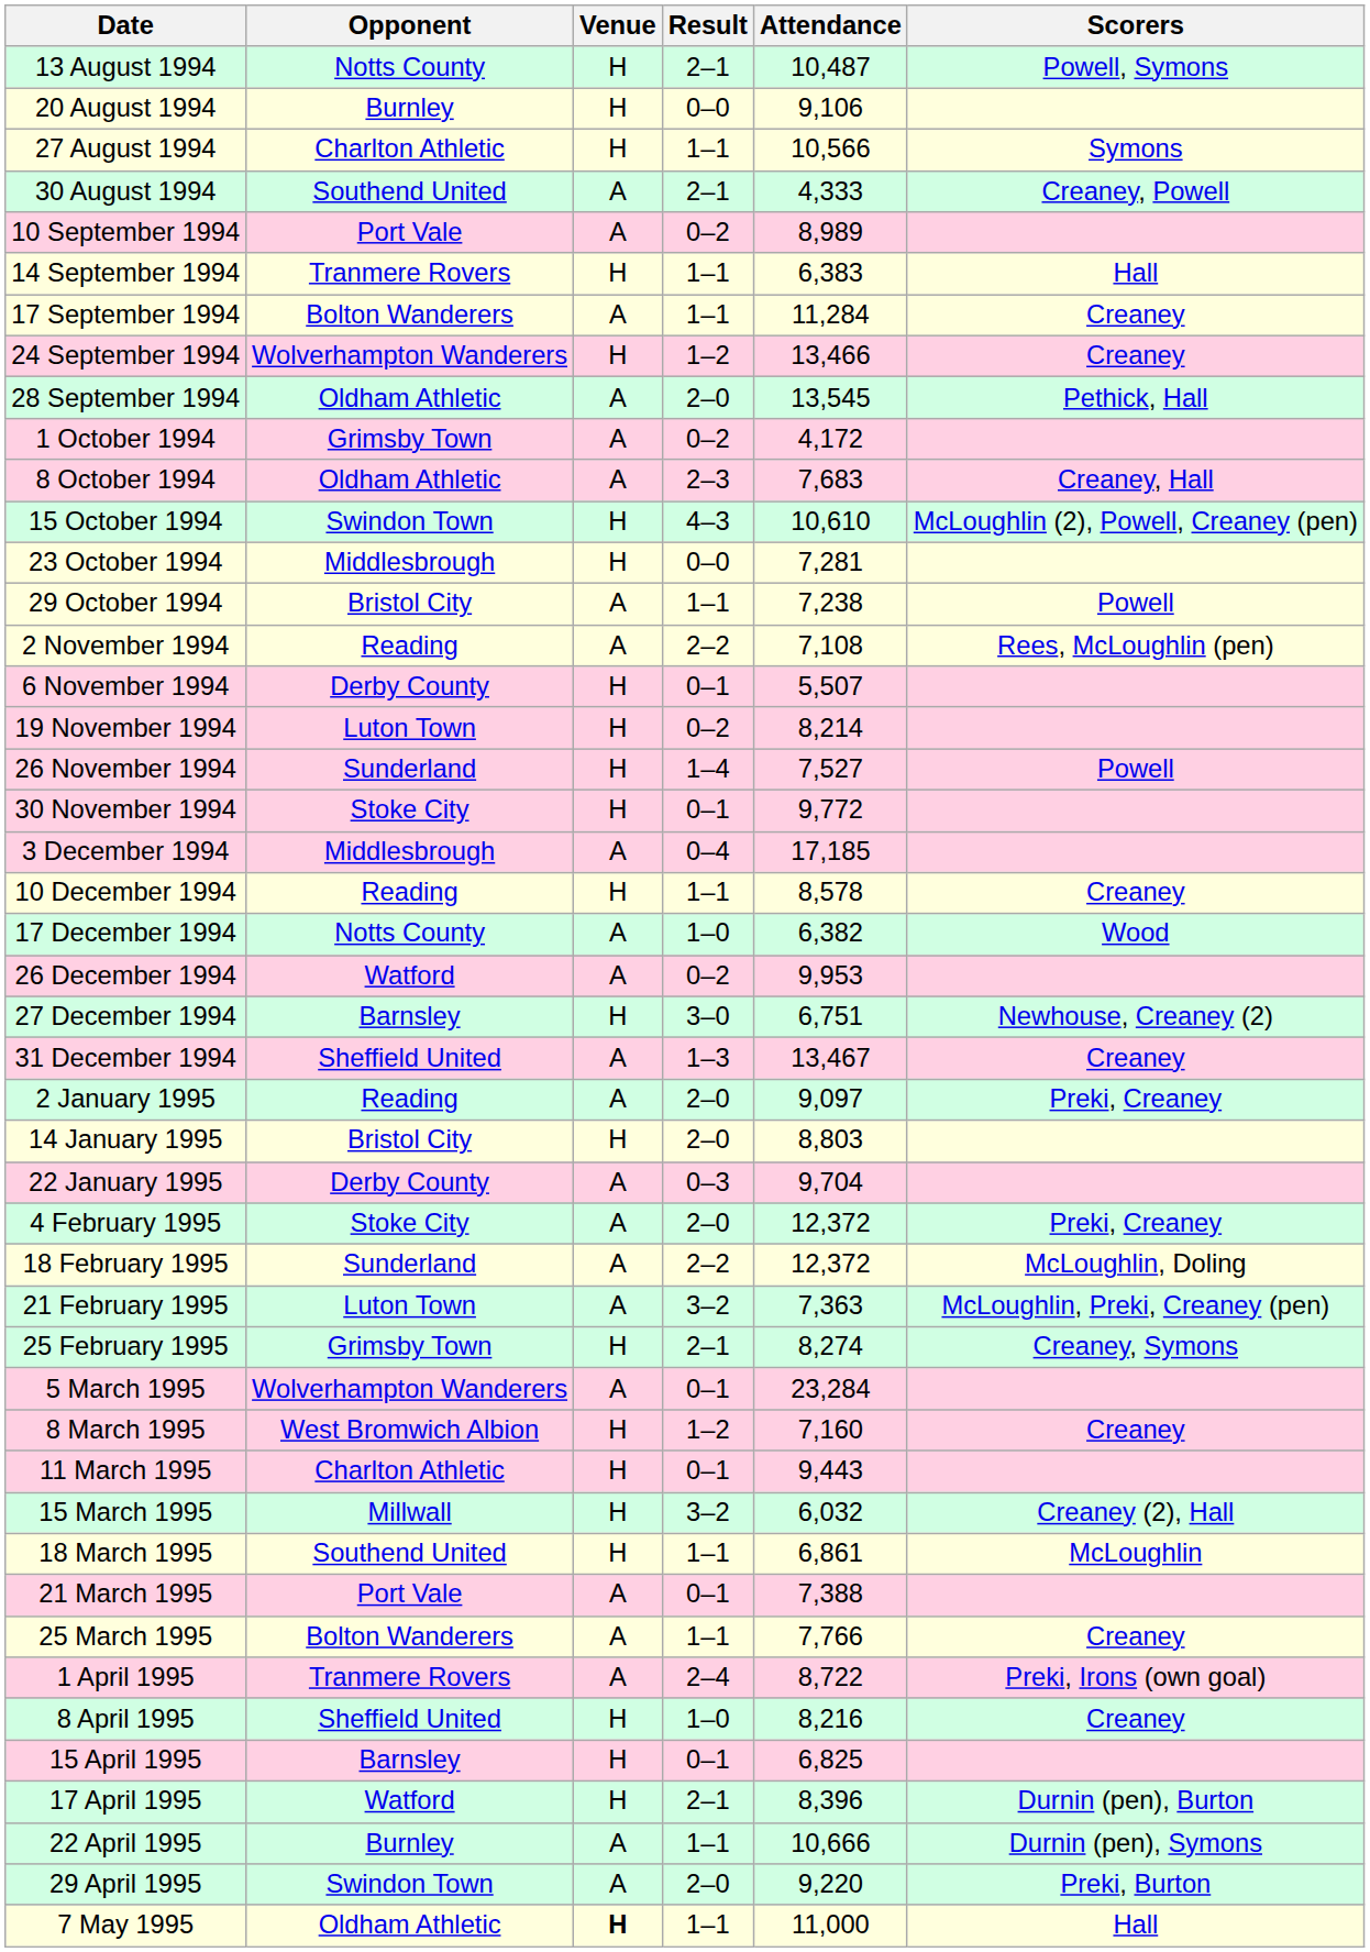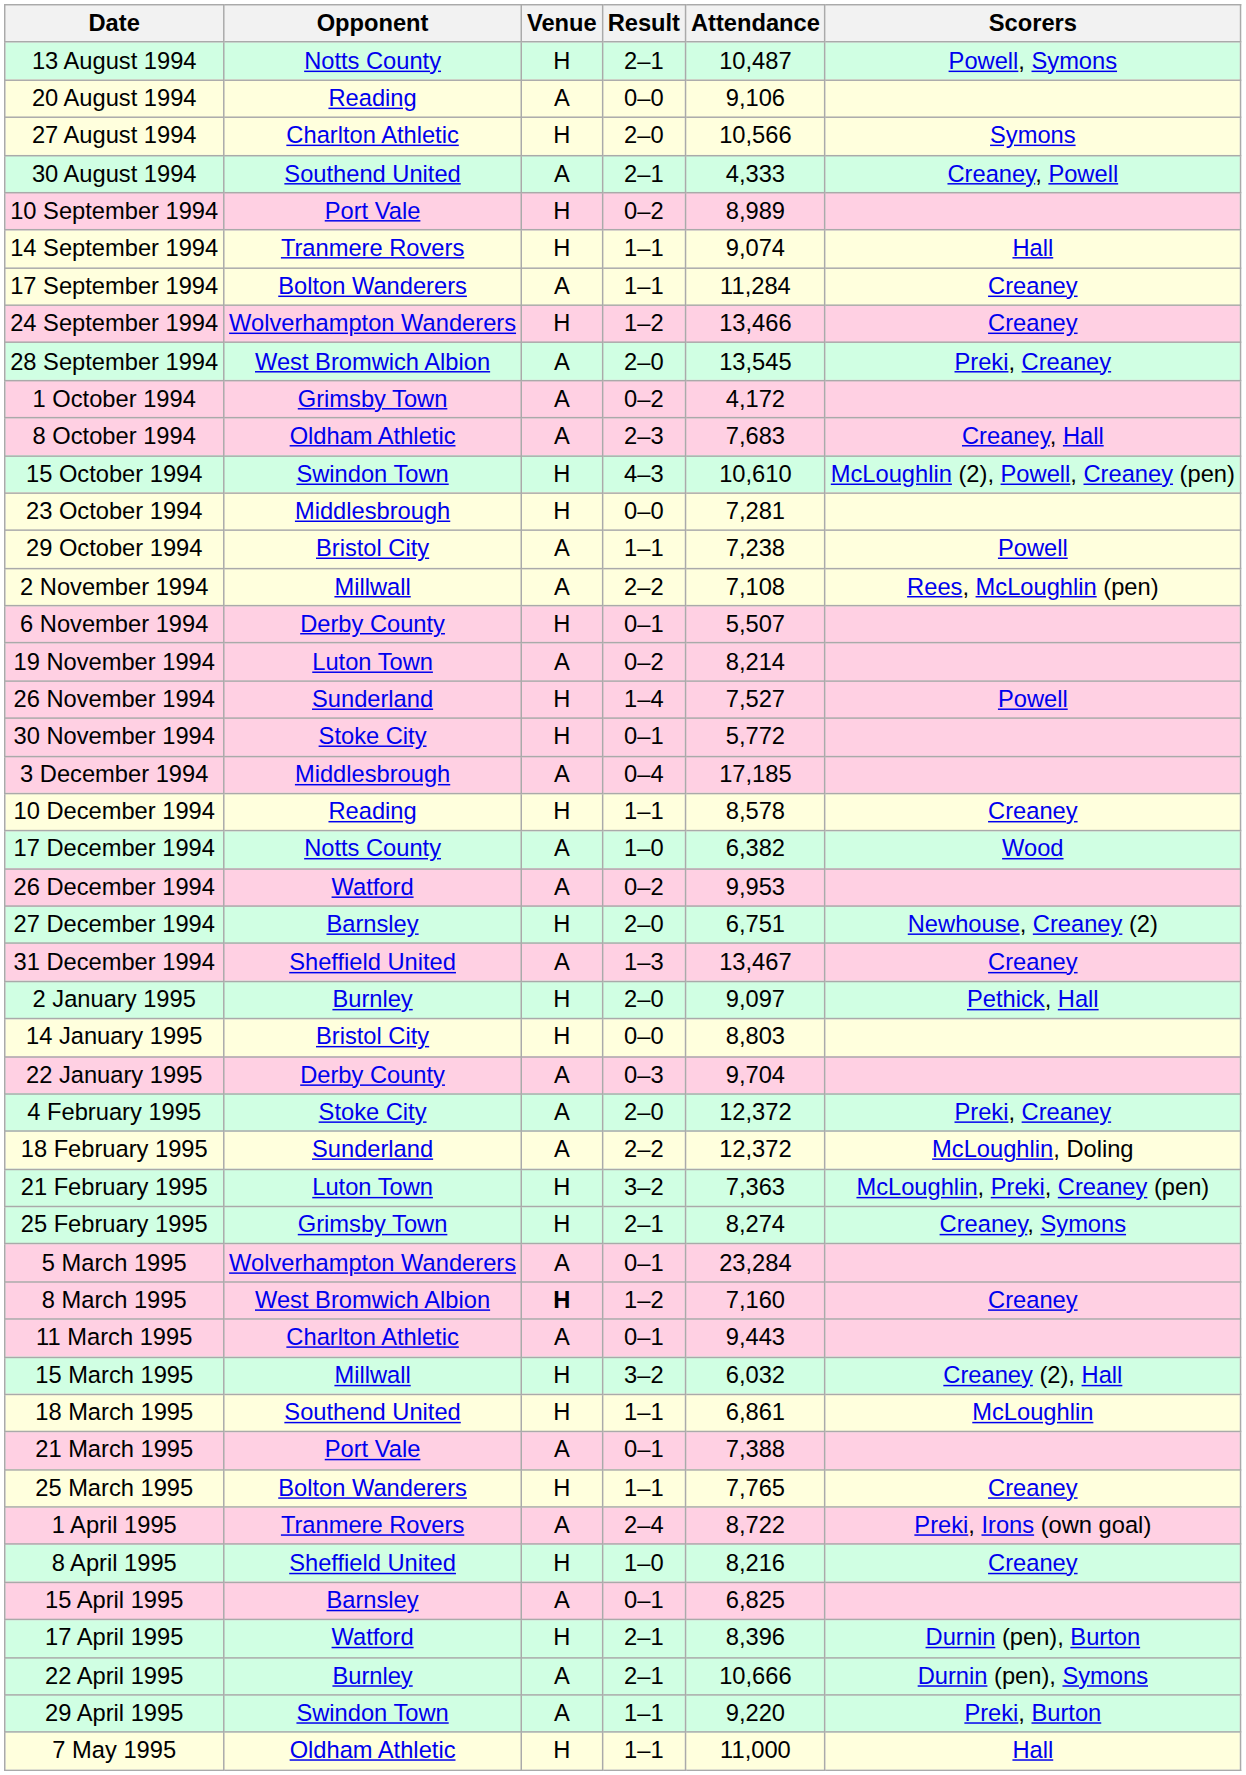20 August 1994 | Opponent: Burnley -> Reading
20 August 1994 | Venue: H -> A
27 August 1994 | Result: 1–1 -> 2–0
10 September 1994 | Venue: A -> H
14 September 1994 | Attendance: 6,383 -> 9,074
28 September 1994 | Opponent: Oldham Athletic -> West Bromwich Albion
28 September 1994 | Scorers: Pethick, Hall -> Preki, Creaney
2 November 1994 | Opponent: Reading -> Millwall
19 November 1994 | Venue: H -> A
30 November 1994 | Attendance: 9,772 -> 5,772
27 December 1994 | Result: 3–0 -> 2–0
2 January 1995 | Opponent: Reading -> Burnley
2 January 1995 | Venue: A -> H
2 January 1995 | Scorers: Preki, Creaney -> Pethick, Hall
14 January 1995 | Result: 2–0 -> 0–0
21 February 1995 | Venue: A -> H
8 March 1995 | Venue: normal -> bold
11 March 1995 | Venue: H -> A
25 March 1995 | Venue: A -> H
25 March 1995 | Attendance: 7,766 -> 7,765
15 April 1995 | Venue: H -> A
22 April 1995 | Result: 1–1 -> 2–1
29 April 1995 | Result: 2–0 -> 1–1
7 May 1995 | Venue: bold -> normal
